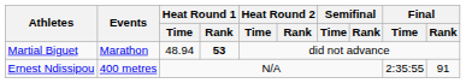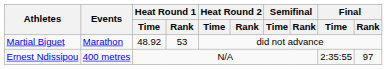Martial Biguet | Heat Round 1 / Time: 48.94 -> 48.92
Martial Biguet | Heat Round 1 / Rank: bold -> normal
Ernest Ndissipou | Final / Rank: 91 -> 97
